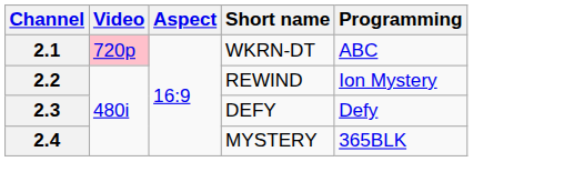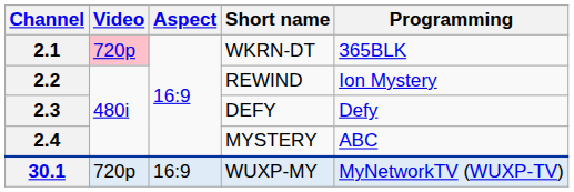2.1 | Programming: ABC -> 365BLK
2.4 | Programming: 365BLK -> ABC
+ row: 30.1 | 720p | 16:9 | WUXP-MY | MyNetworkTV (WUXP-TV)
